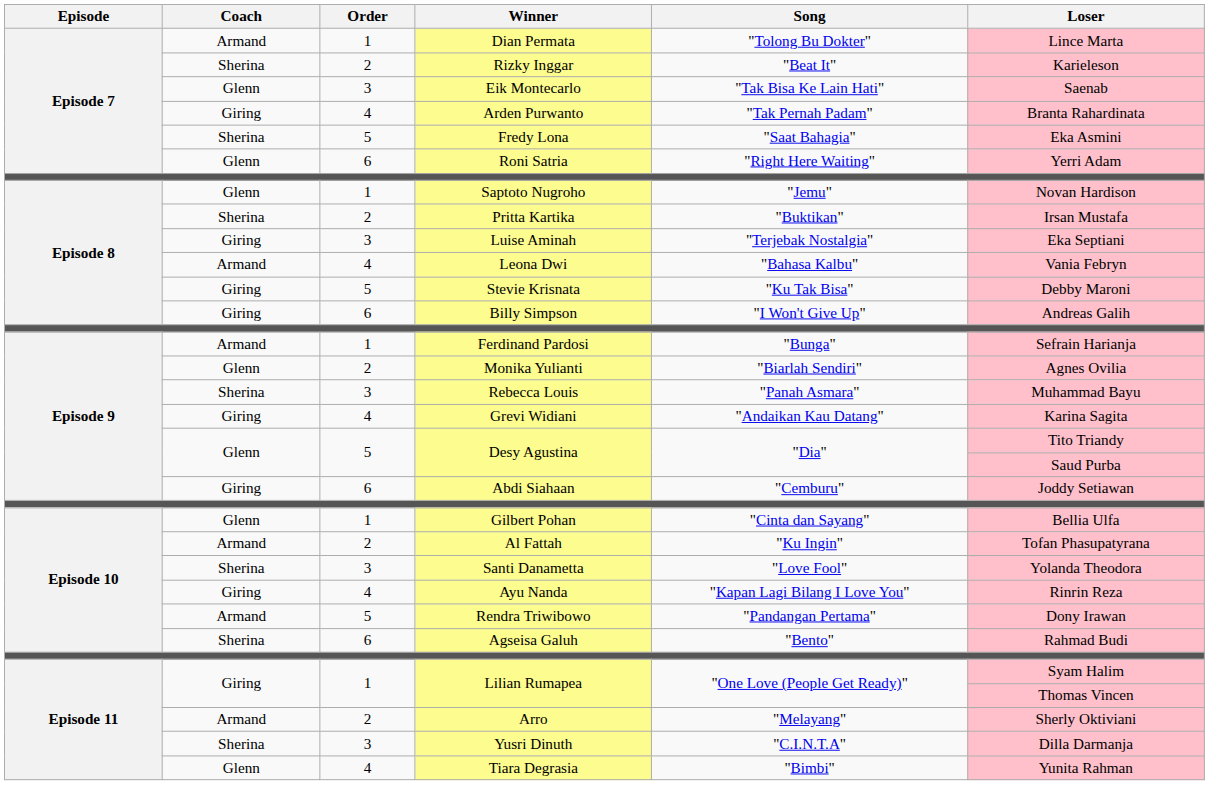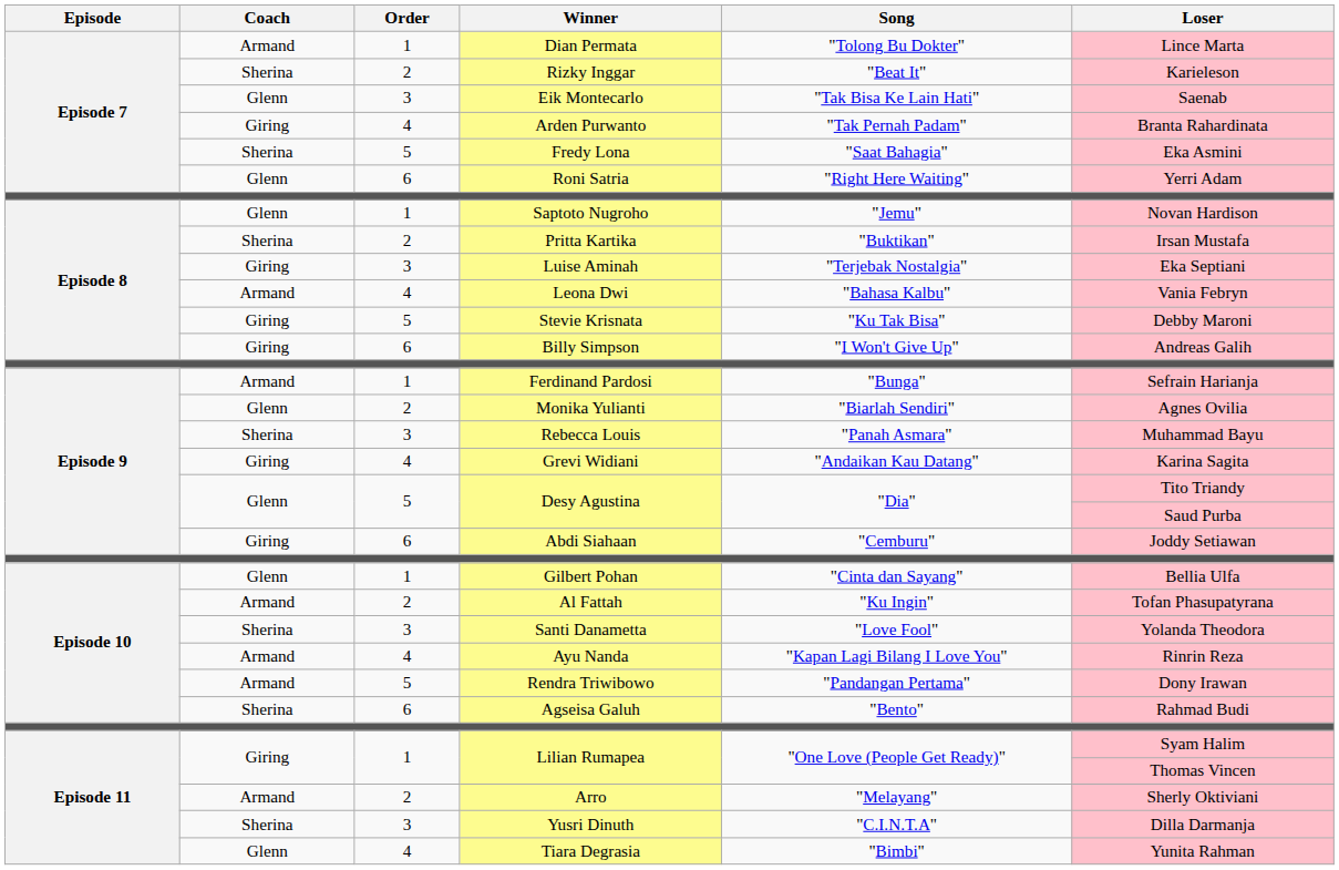Ayu Nanda | Coach: Giring -> Armand
